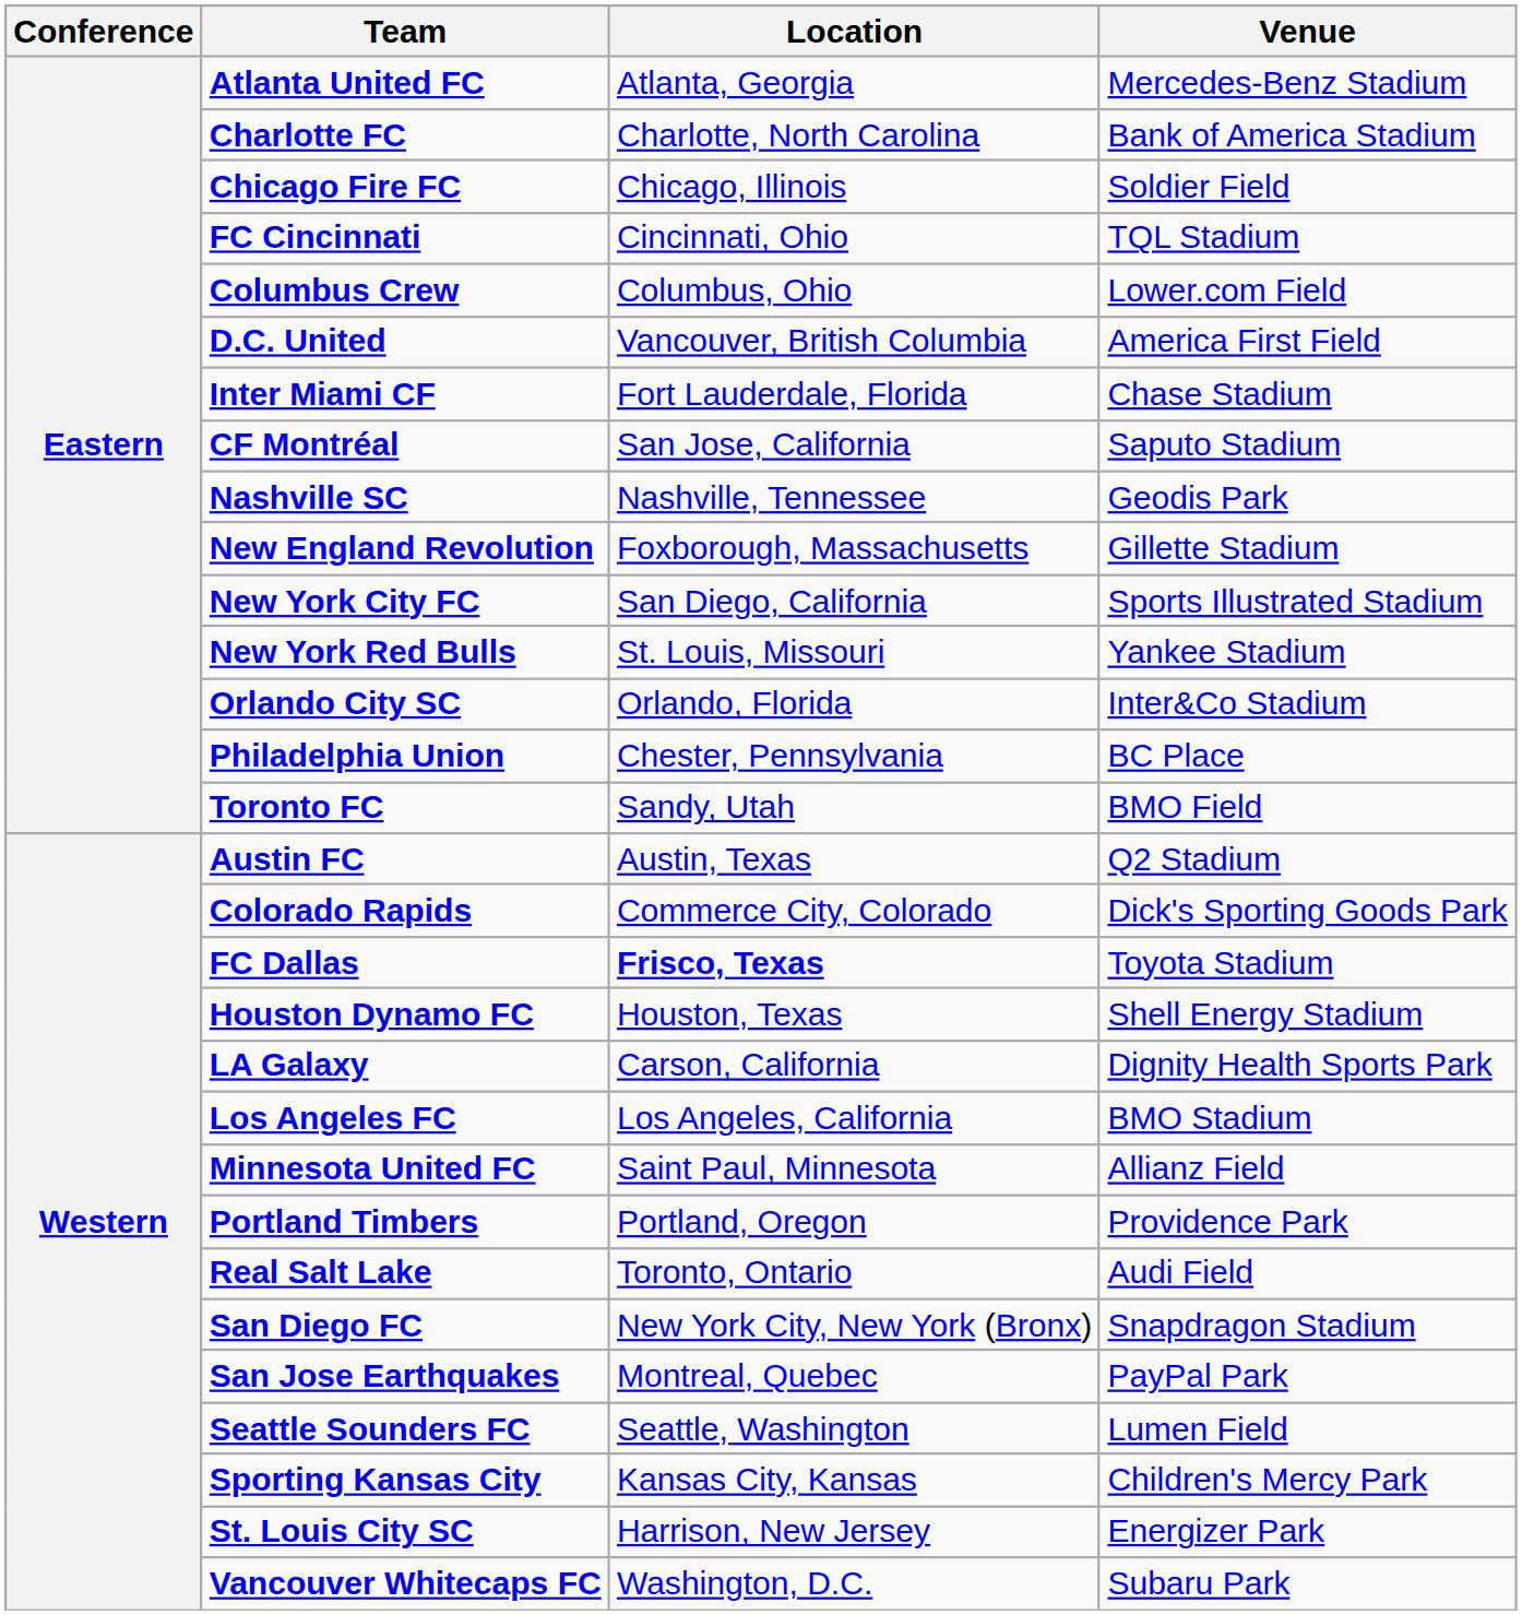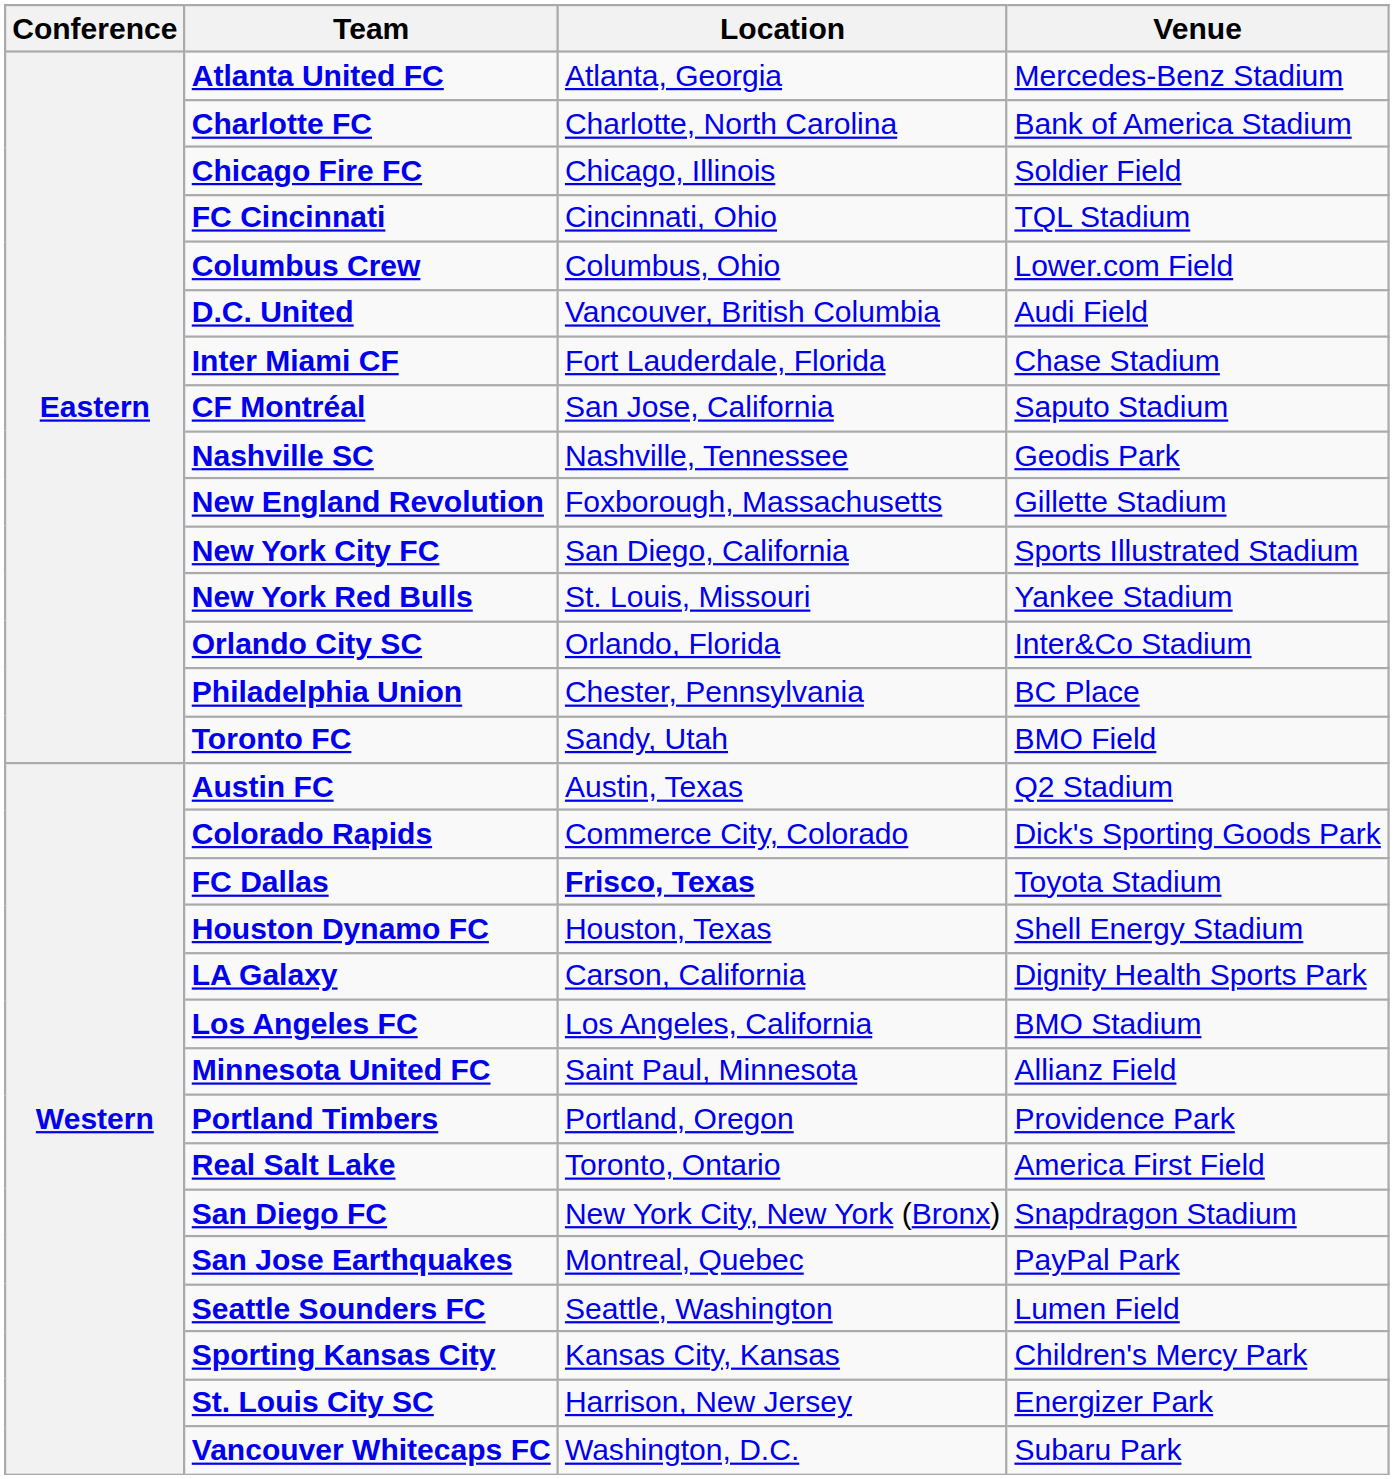D.C. United | Venue: America First Field -> Audi Field
Real Salt Lake | Venue: Audi Field -> America First Field
